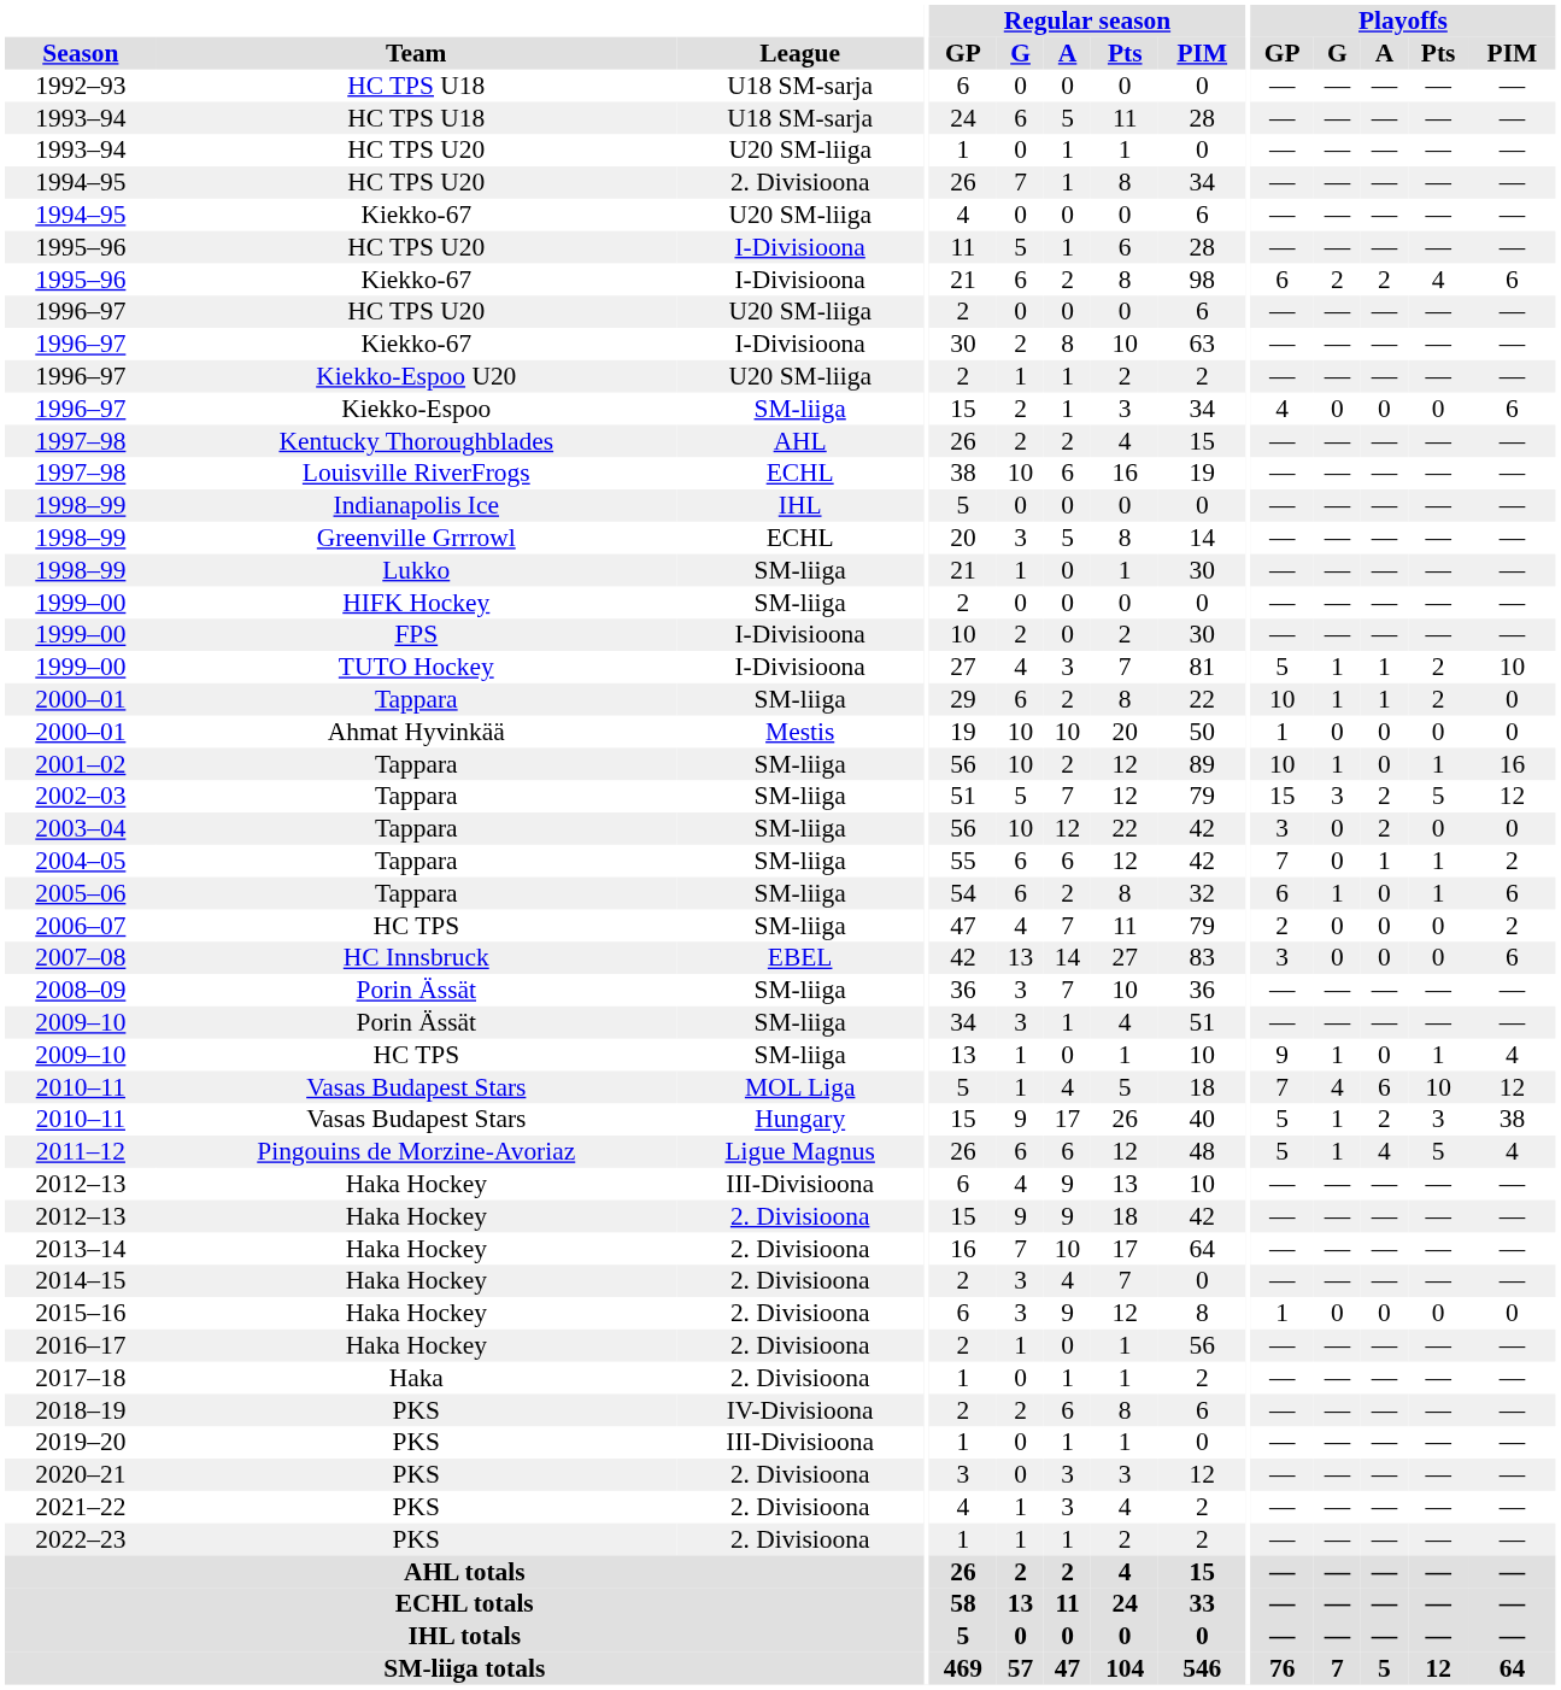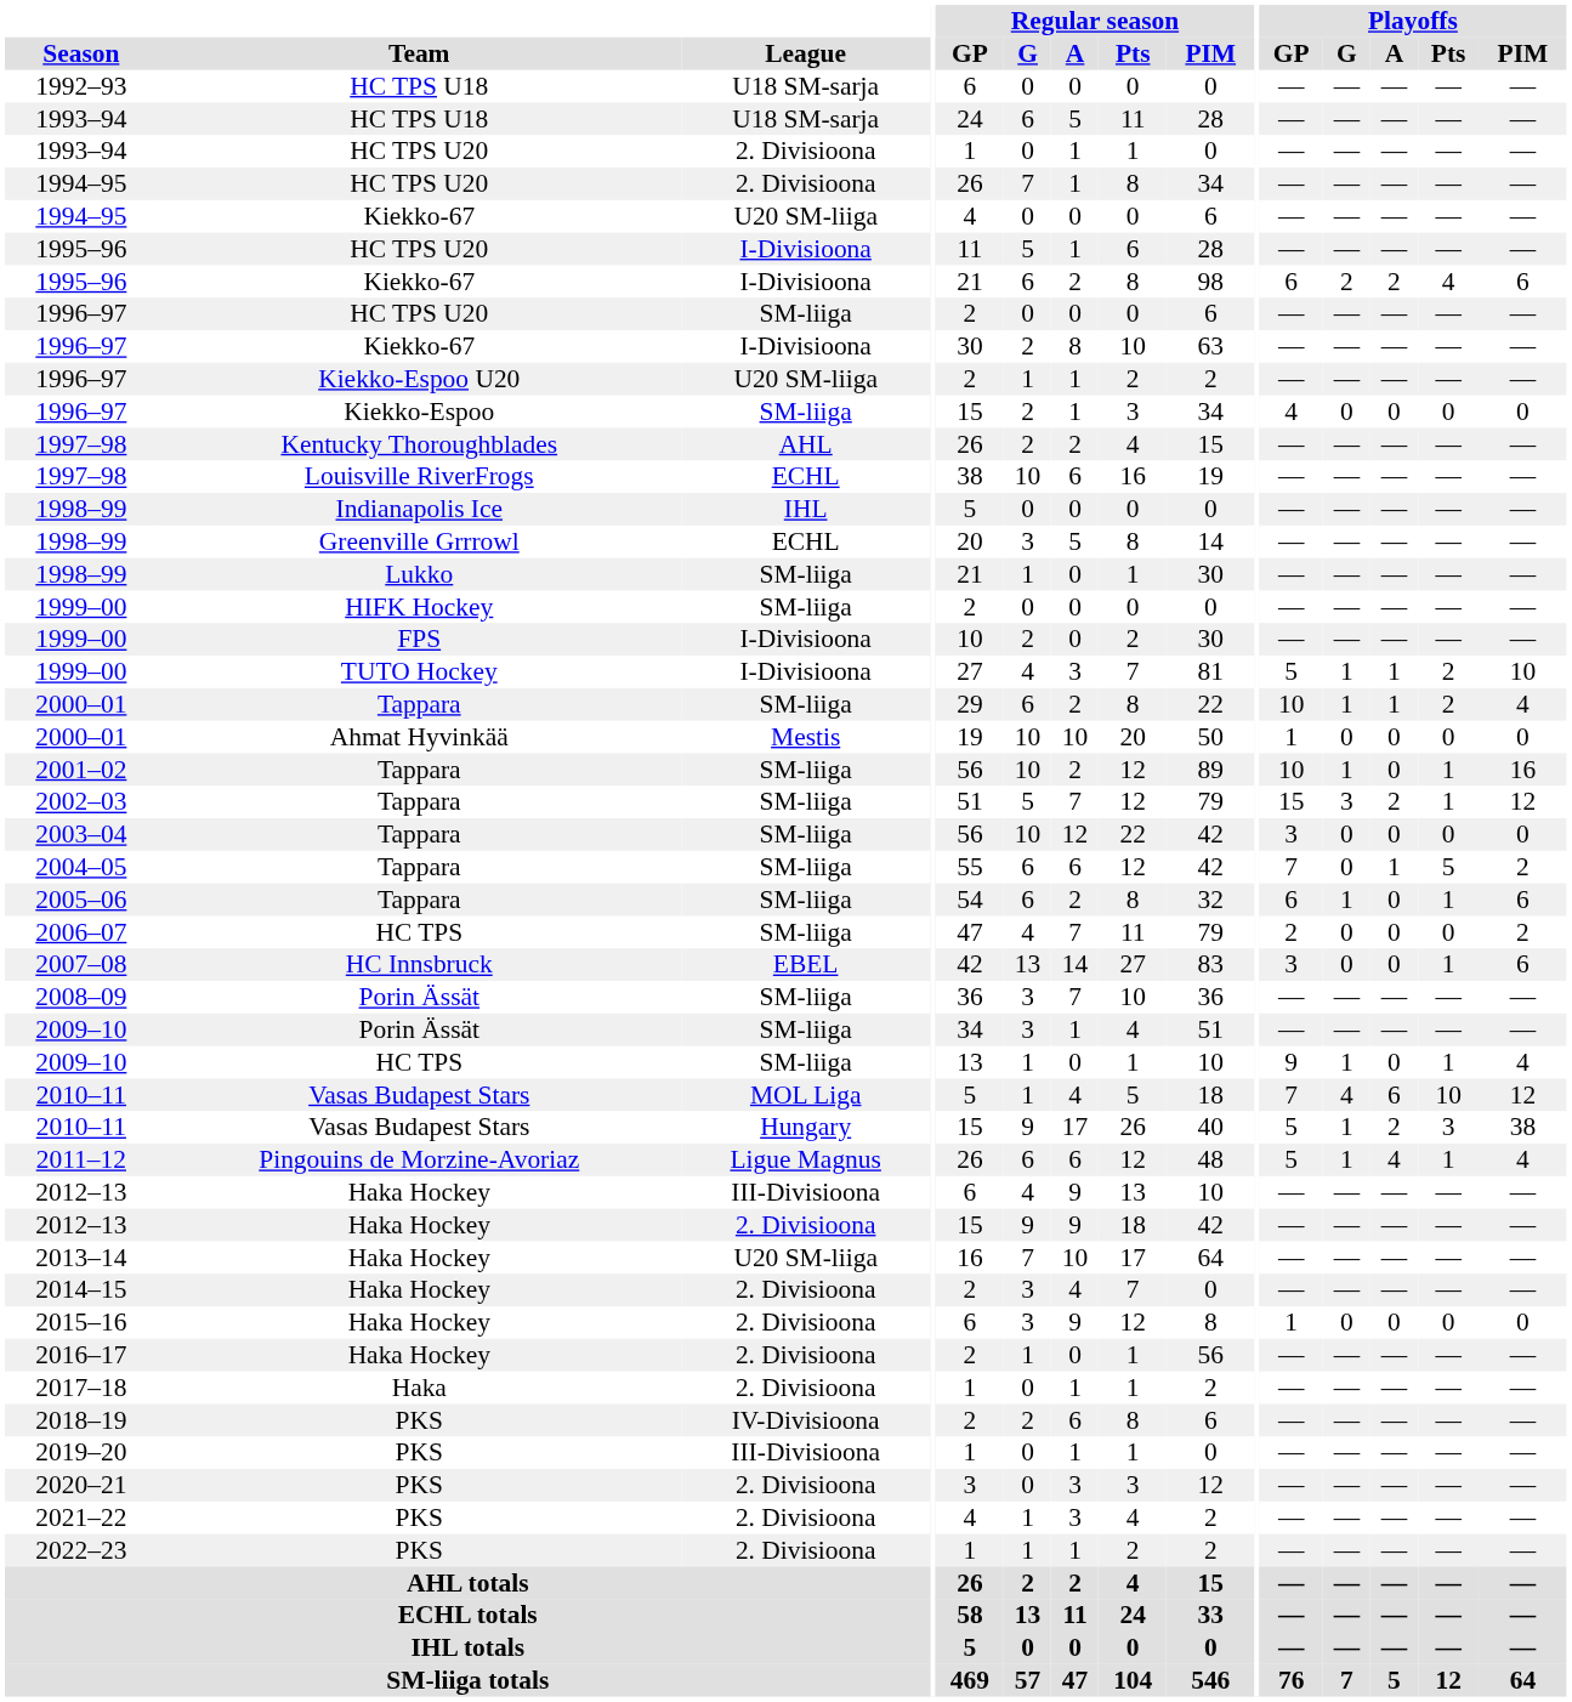1993–94 / HC TPS U20 | League: U20 SM-liiga -> 2. Divisioona
1996–97 / HC TPS U20 | League: U20 SM-liiga -> SM-liiga
1996–97 / Kiekko-Espoo | Playoffs / PIM: 6 -> 0
2000–01 / Tappara | Playoffs / PIM: 0 -> 4
2002–03 | Playoffs / Pts: 5 -> 1
2003–04 | Playoffs / A: 2 -> 0
2004–05 | Playoffs / Pts: 1 -> 5
2007–08 | Playoffs / Pts: 0 -> 1
2011–12 | Playoffs / Pts: 5 -> 1
2013–14 | League: 2. Divisioona -> U20 SM-liiga
